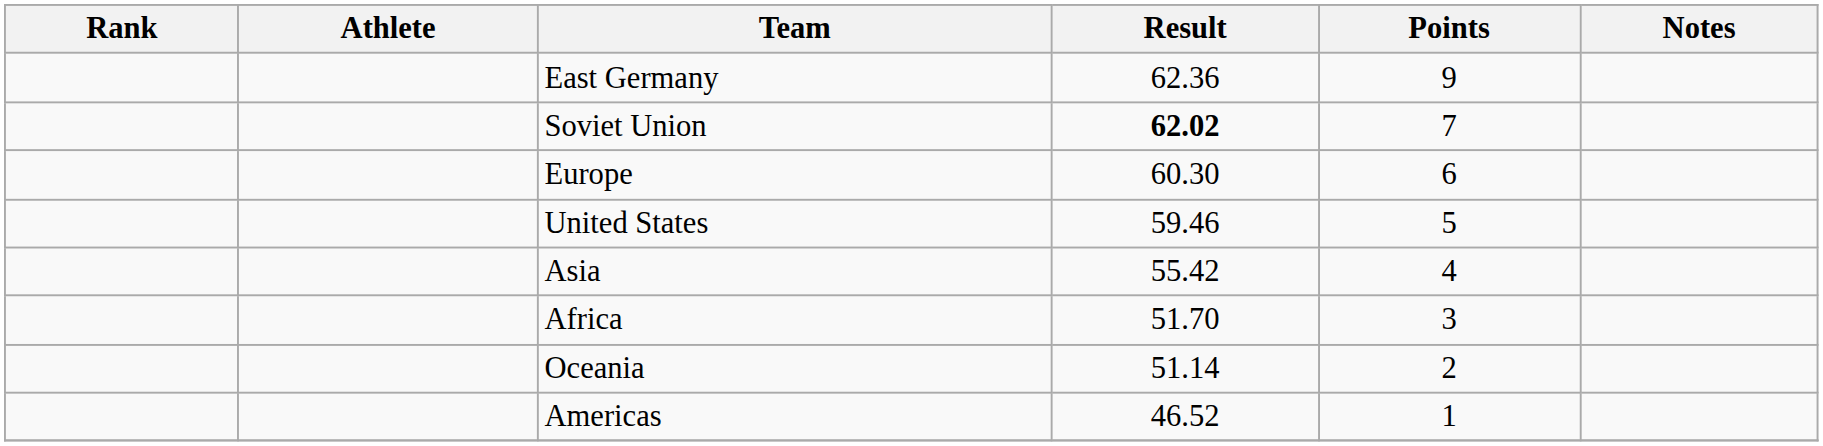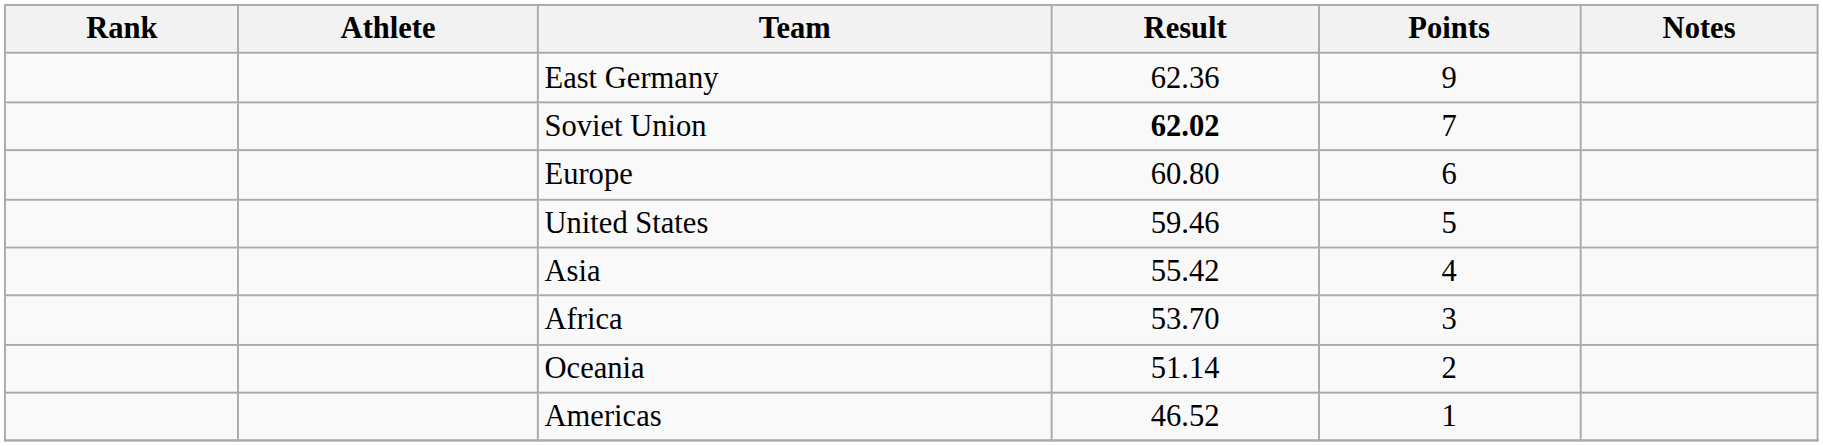Europe | Result: 60.30 -> 60.80
Africa | Result: 51.70 -> 53.70
